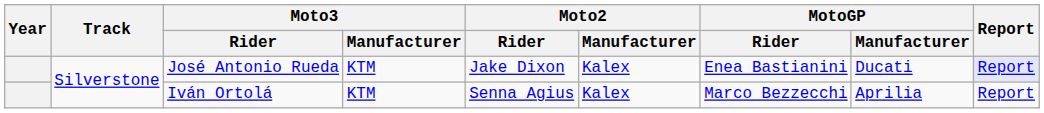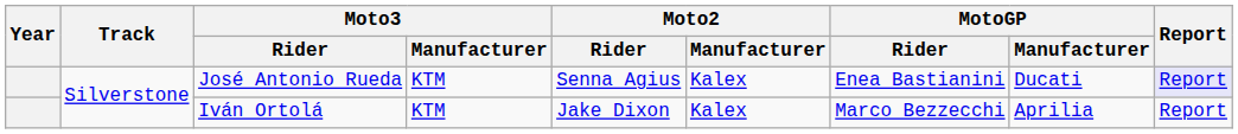José Antonio Rueda | Moto2 / Rider: Jake Dixon -> Senna Agius
Iván Ortolá | Moto2 / Rider: Senna Agius -> Jake Dixon
